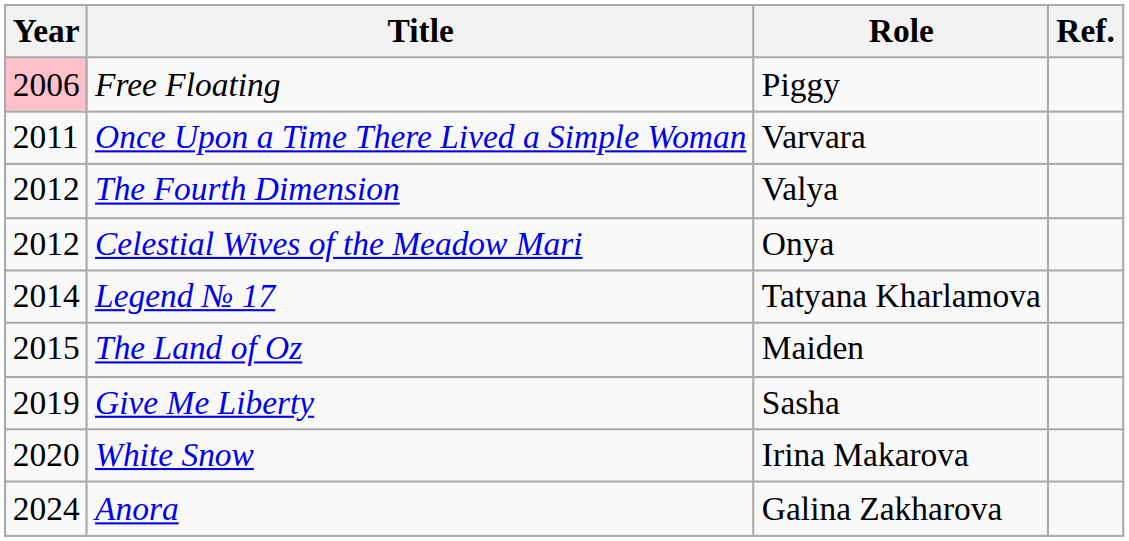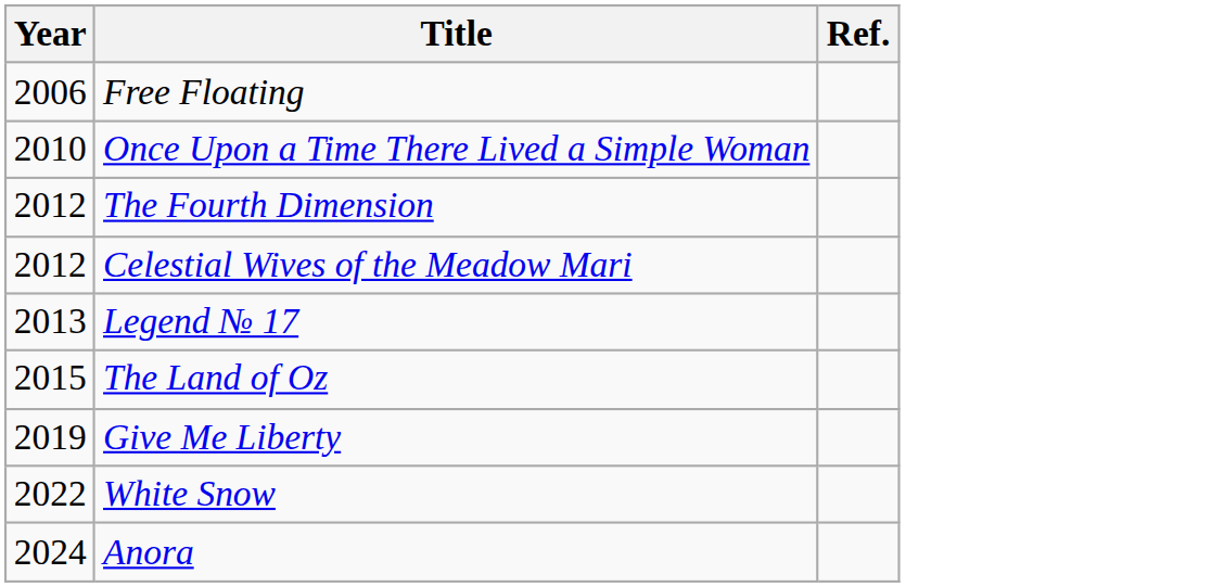- column: Role | Piggy | Varvara | Valya | Onya | Tatyana Kharlamova | Maiden | Sasha | Irina Makarova | Galina Zakharova
Free Floating | Year: pink background -> no background
Once Upon a Time There Lived a Simple Woman | Year: 2011 -> 2010
Legend № 17 | Year: 2014 -> 2013
White Snow | Year: 2020 -> 2022
